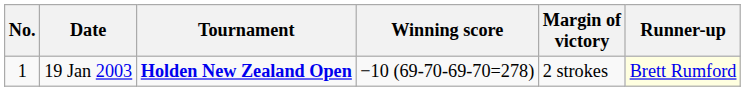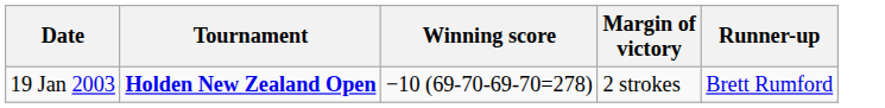- column: No. | 1
19 Jan 2003 | Runner-up: lightyellow background -> no background
